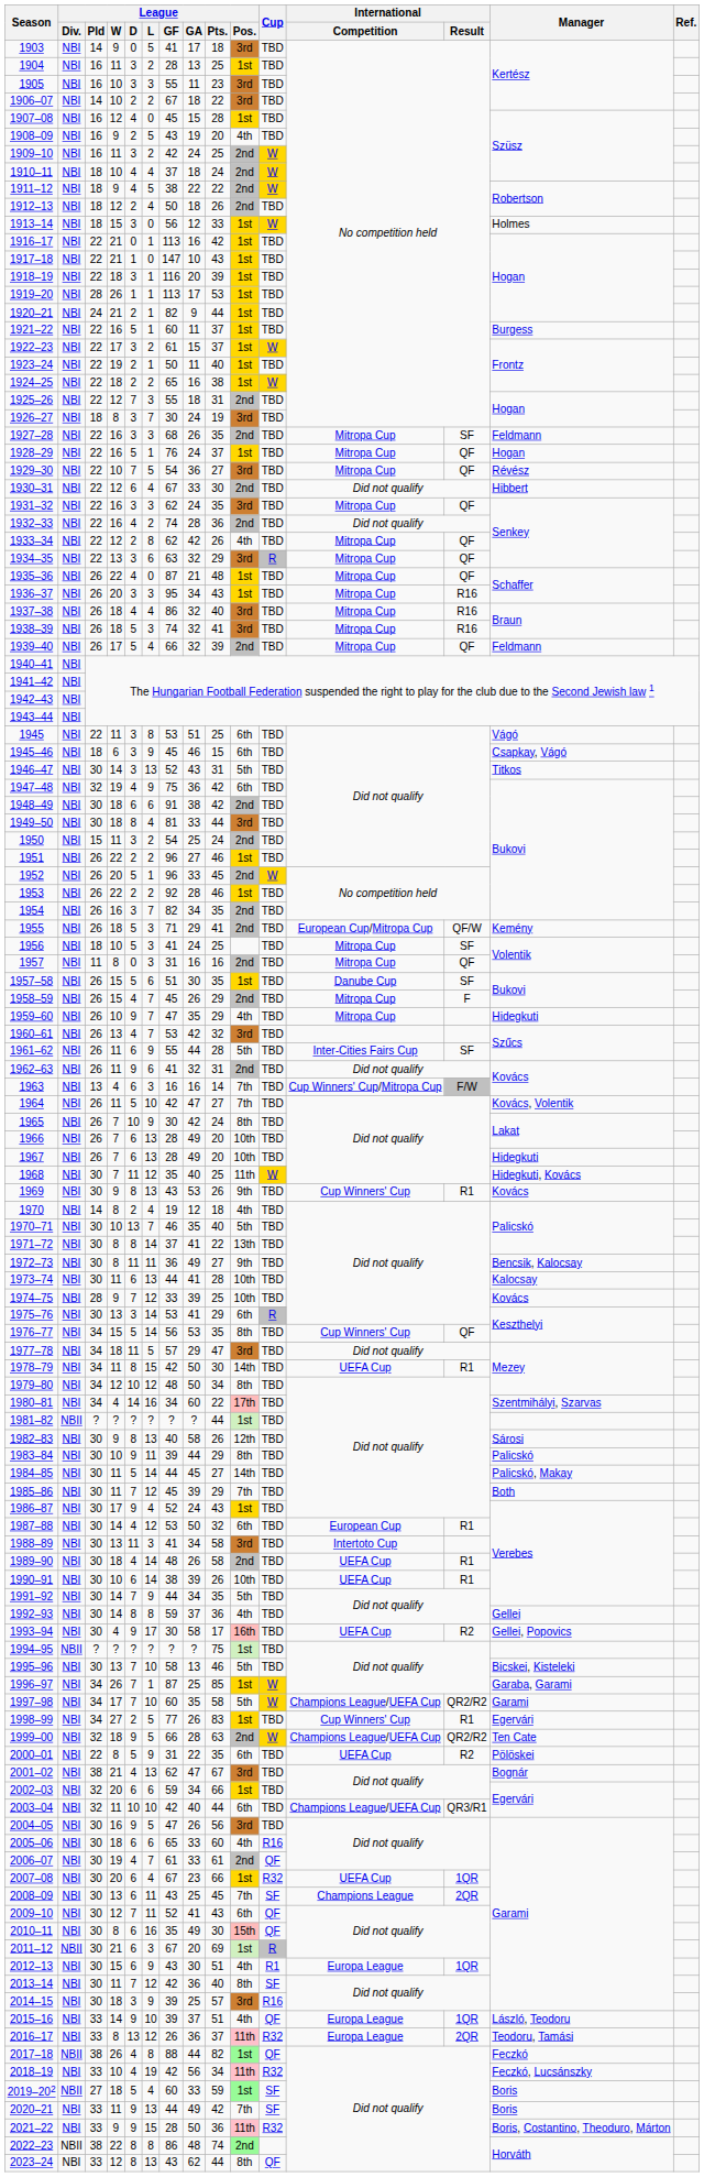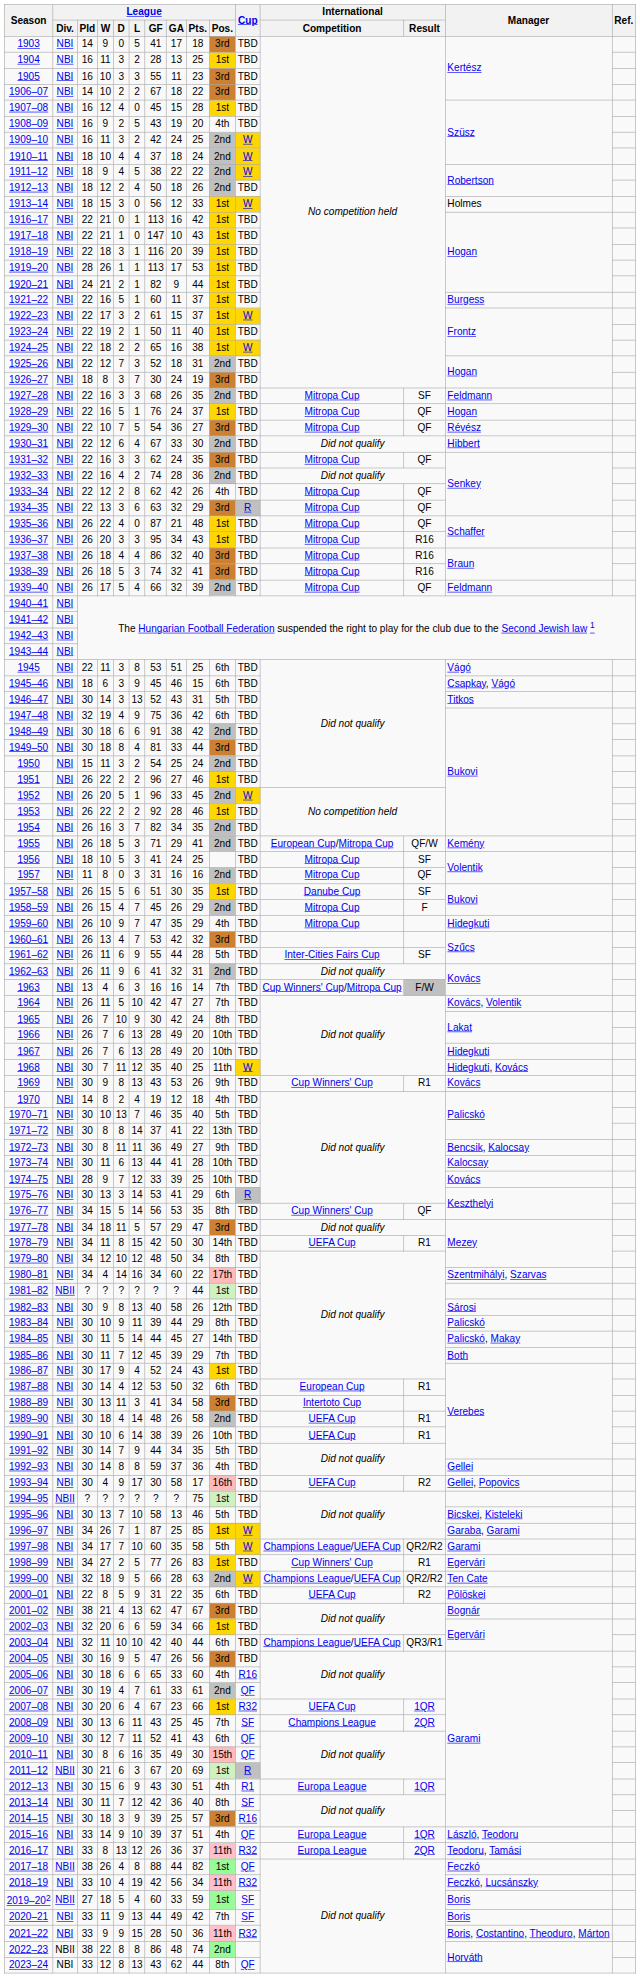1925–26 | League / GF: 55 -> 52
